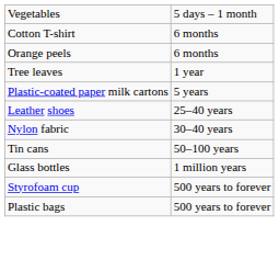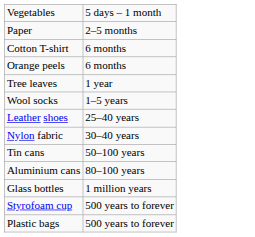+ row: Paper | 2–5 months
+ row: Wool socks | 1–5 years
- row: Plastic-coated paper milk cartons | 5 years
+ row: Aluminium cans | 80–100 years
